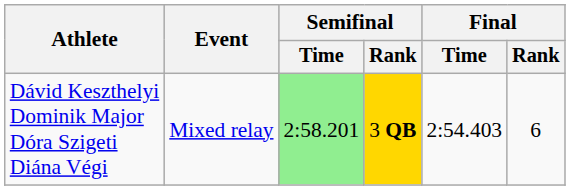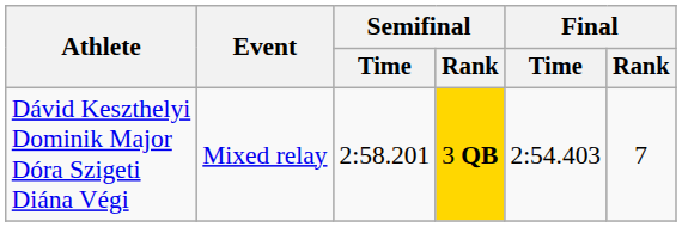Dávid Keszthelyi Dominik Major Dóra Szigeti Diána Végi | Semifinal / Time: lightgreen background -> no background
Dávid Keszthelyi Dominik Major Dóra Szigeti Diána Végi | Final / Rank: 6 -> 7
